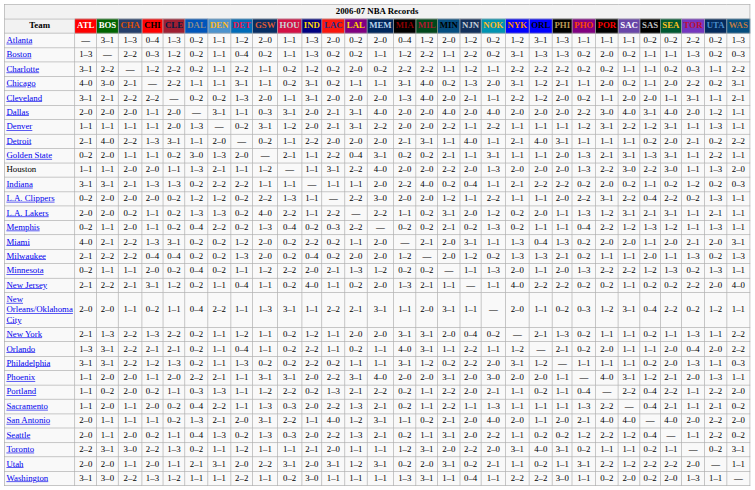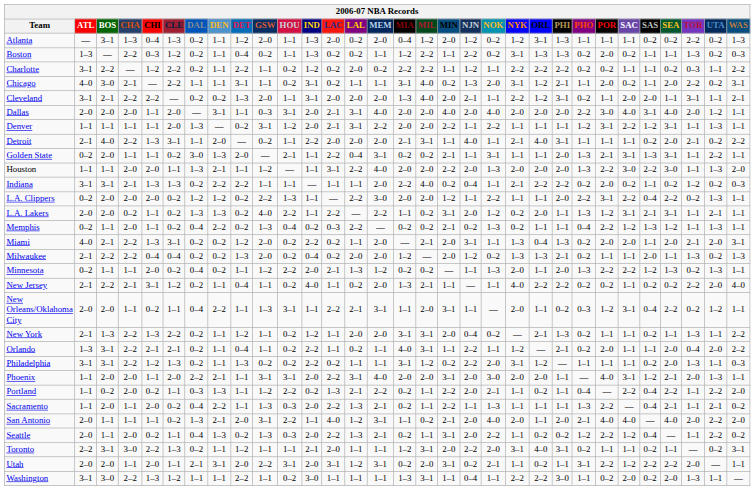Cleveland | PHI: 2–0 -> 3–1
